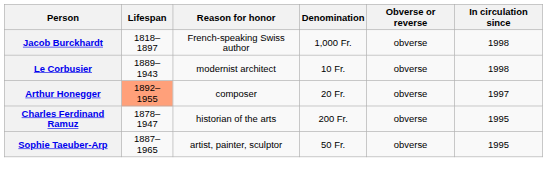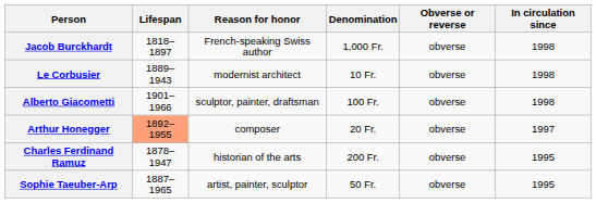+ row: Alberto Giacometti | 1901–1966 | sculptor, painter, draftsman | 100 Fr. | obverse | 1998
